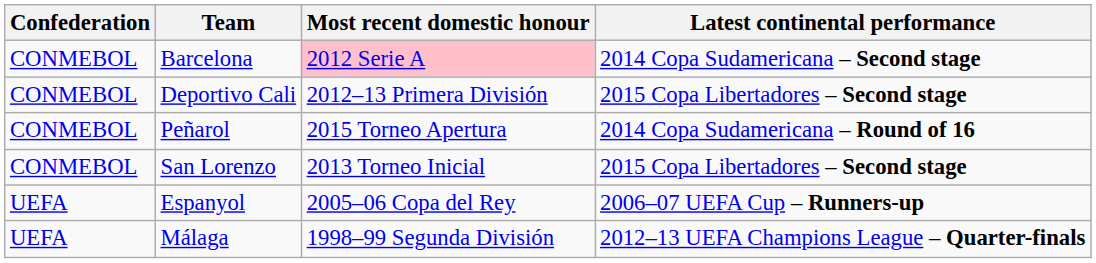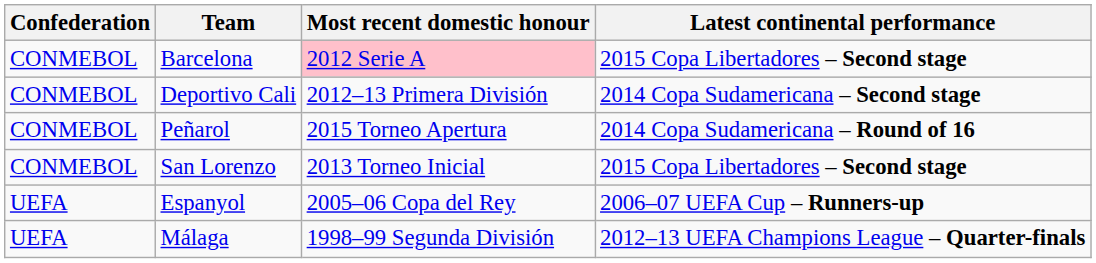Barcelona | Latest continental performance: 2014 Copa Sudamericana – Second stage -> 2015 Copa Libertadores – Second stage
Deportivo Cali | Latest continental performance: 2015 Copa Libertadores – Second stage -> 2014 Copa Sudamericana – Second stage
